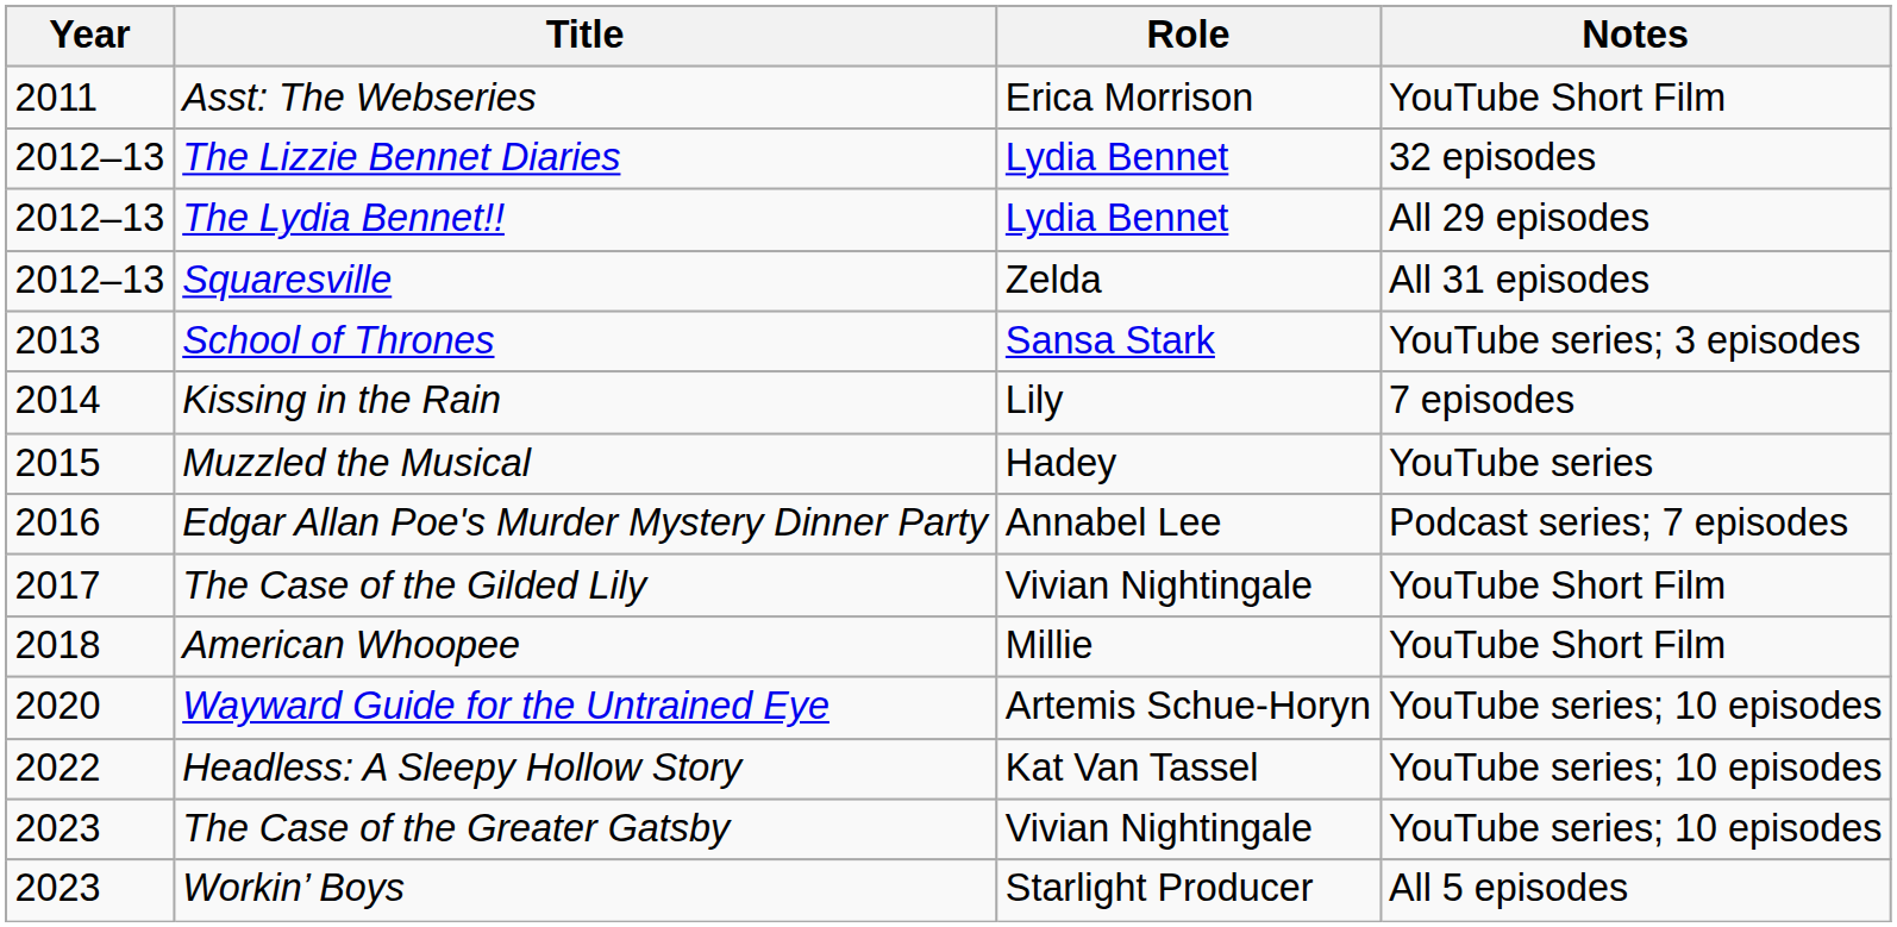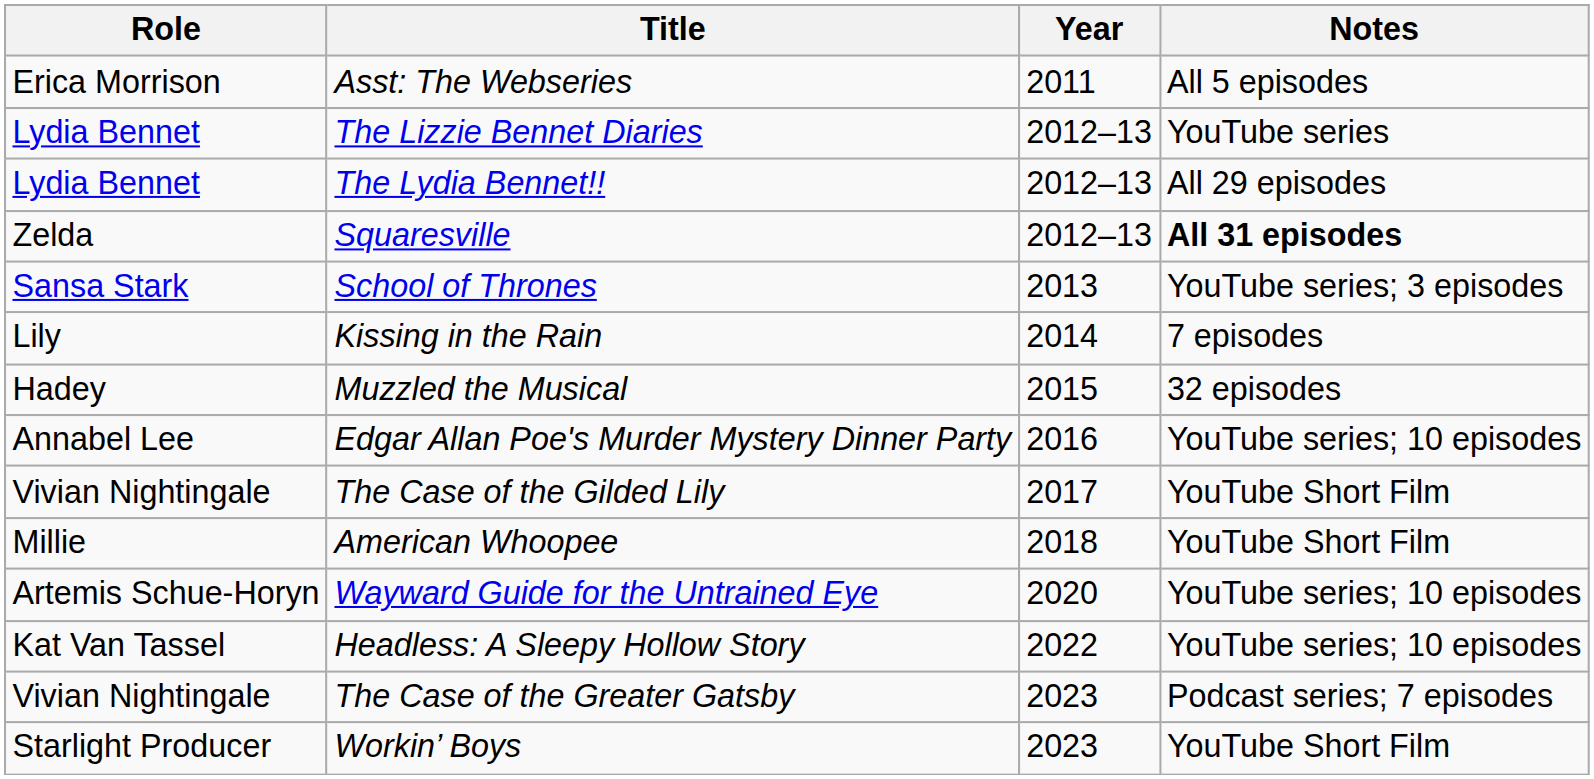columns swapped: Year <-> Role
Asst: The Webseries | Notes: YouTube Short Film -> All 5 episodes
The Lizzie Bennet Diaries | Notes: 32 episodes -> YouTube series
Squaresville | Notes: normal -> bold
Muzzled the Musical | Notes: YouTube series -> 32 episodes
Edgar Allan Poe's Murder Mystery Dinner Party | Notes: Podcast series; 7 episodes -> YouTube series; 10 episodes
The Case of the Greater Gatsby | Notes: YouTube series; 10 episodes -> Podcast series; 7 episodes
Workin’ Boys | Notes: All 5 episodes -> YouTube Short Film
